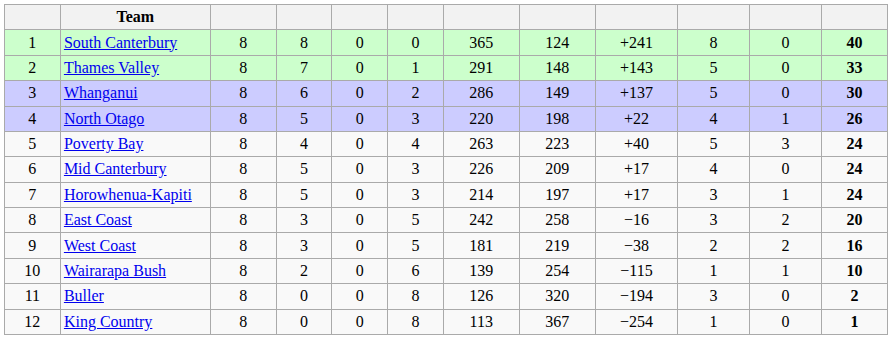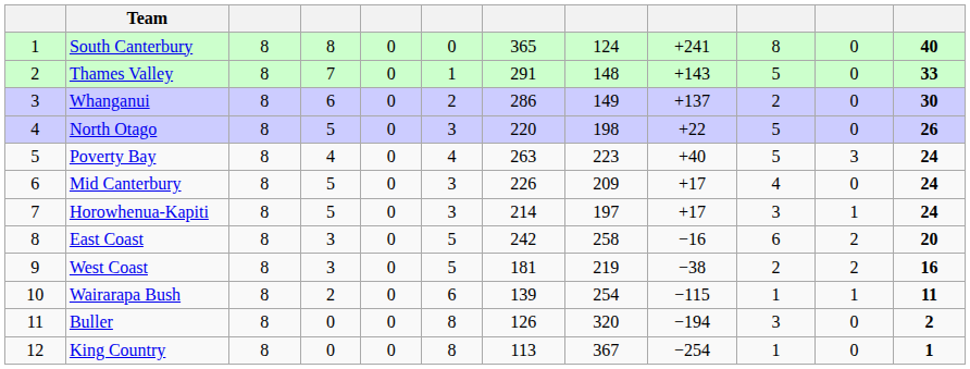Whanganui | column 10: 5 -> 2
North Otago | column 10: 4 -> 5
North Otago | column 11: 1 -> 0
East Coast | column 10: 3 -> 6
Wairarapa Bush | column 12: 10 -> 11
